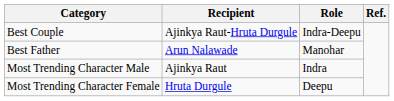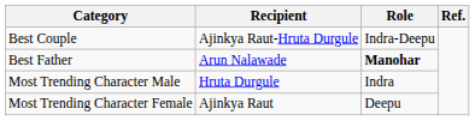Best Father | Role: normal -> bold
Most Trending Character Male | Recipient: Ajinkya Raut -> Hruta Durgule
Most Trending Character Female | Recipient: Hruta Durgule -> Ajinkya Raut
